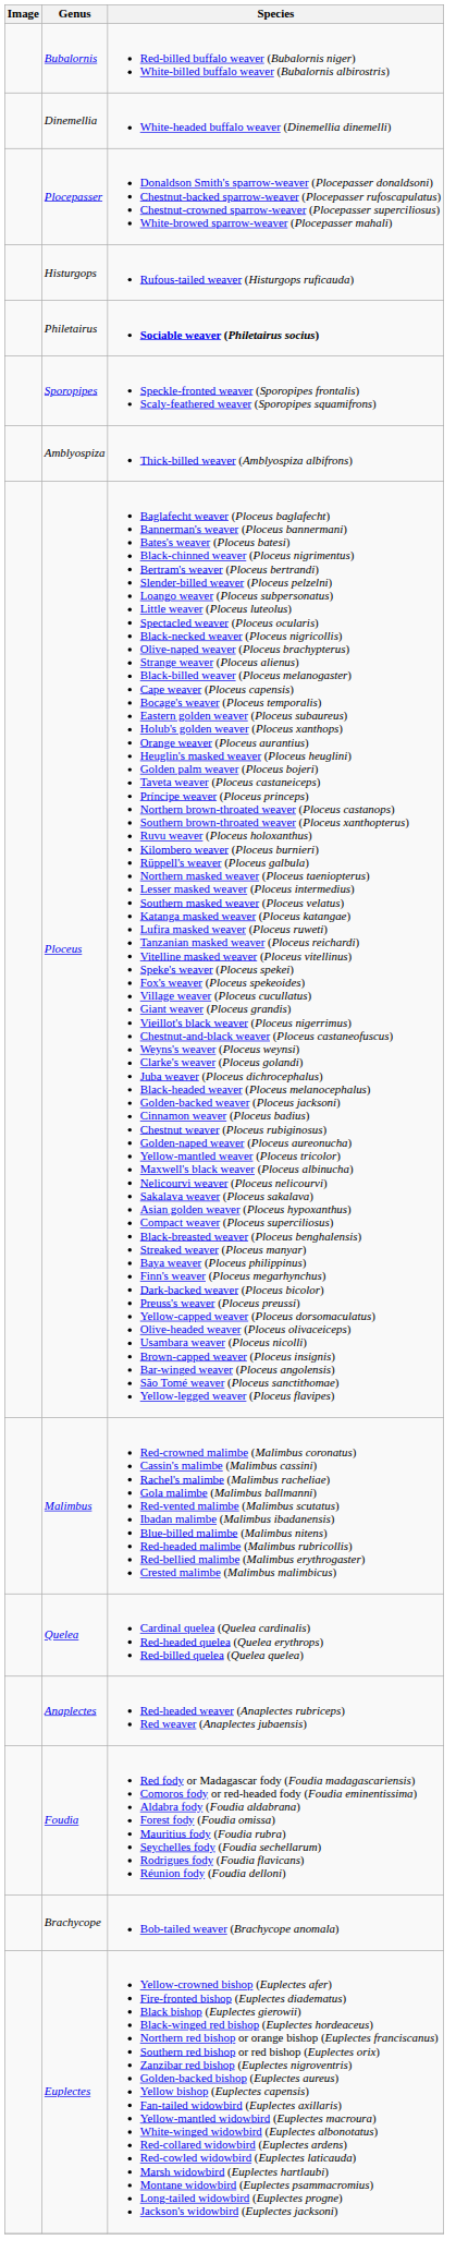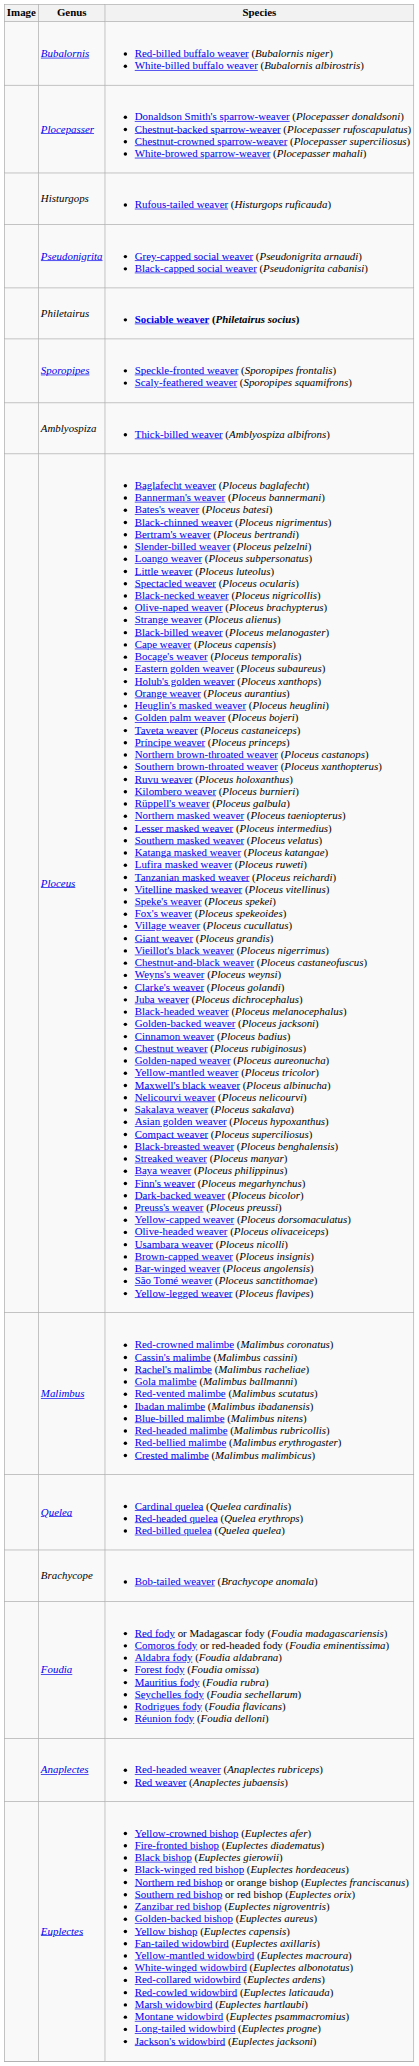- row: Dinemellia | White-headed buffalo weaver (Dinemellia dinemelli)
+ row: Pseudonigrita | Grey-capped social weaver (Pseudonigrita arnaudi) Black-capped social weaver (Pseudonigrita cabanisi)
rows swapped: Anaplectes <-> Brachycope
